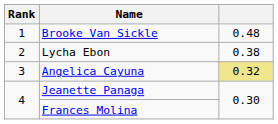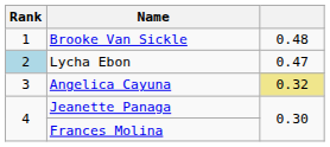Lycha Ebon | Rank: no background -> lightblue background
Lycha Ebon | column 3: 0.38 -> 0.47
